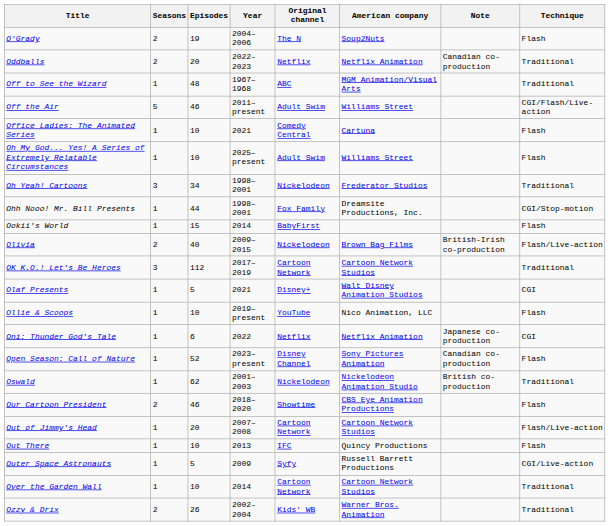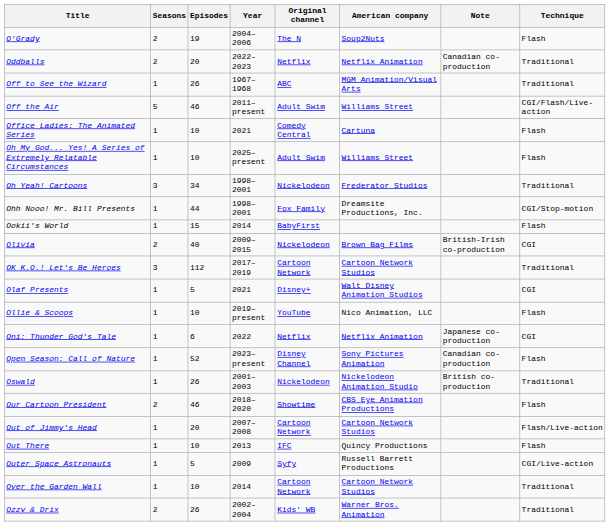Off to See the Wizard | Episodes: 48 -> 26
Olivia | Technique: Flash/Live-action -> CGI
Oswald | Episodes: 62 -> 26
